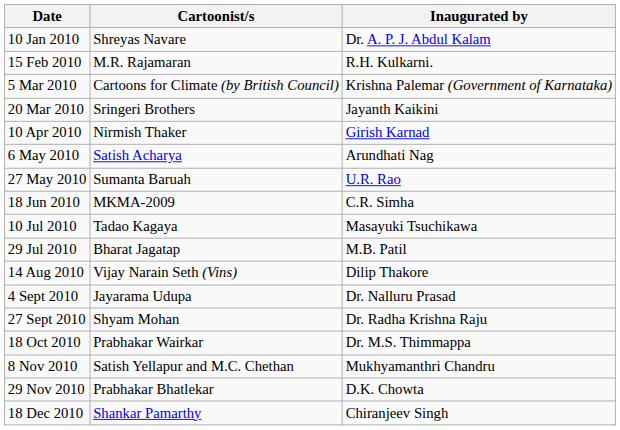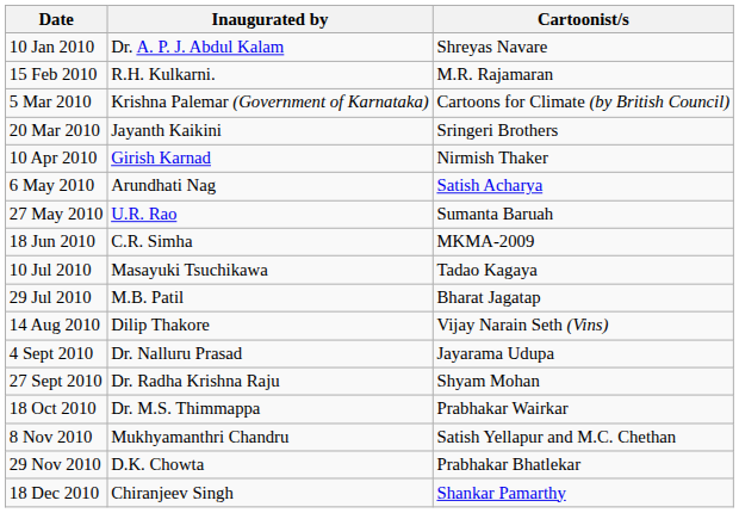columns swapped: Cartoonist/s <-> Inaugurated by
